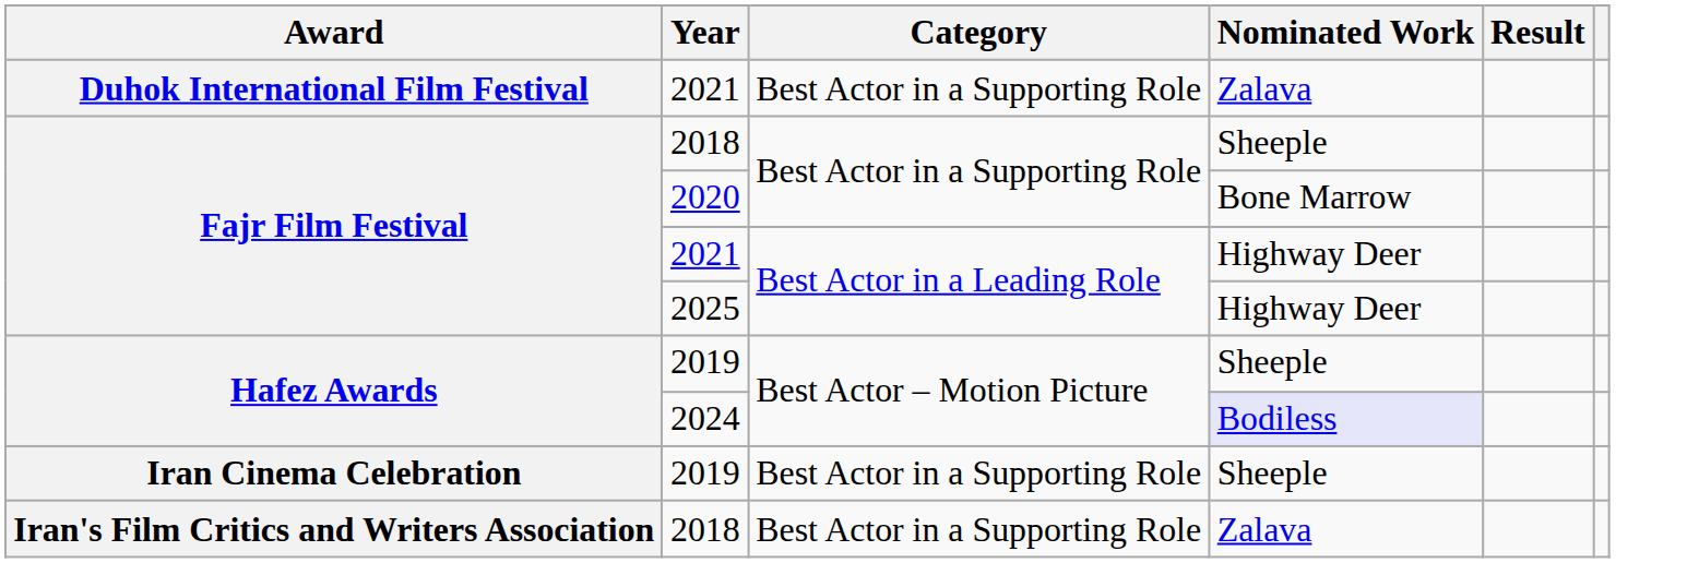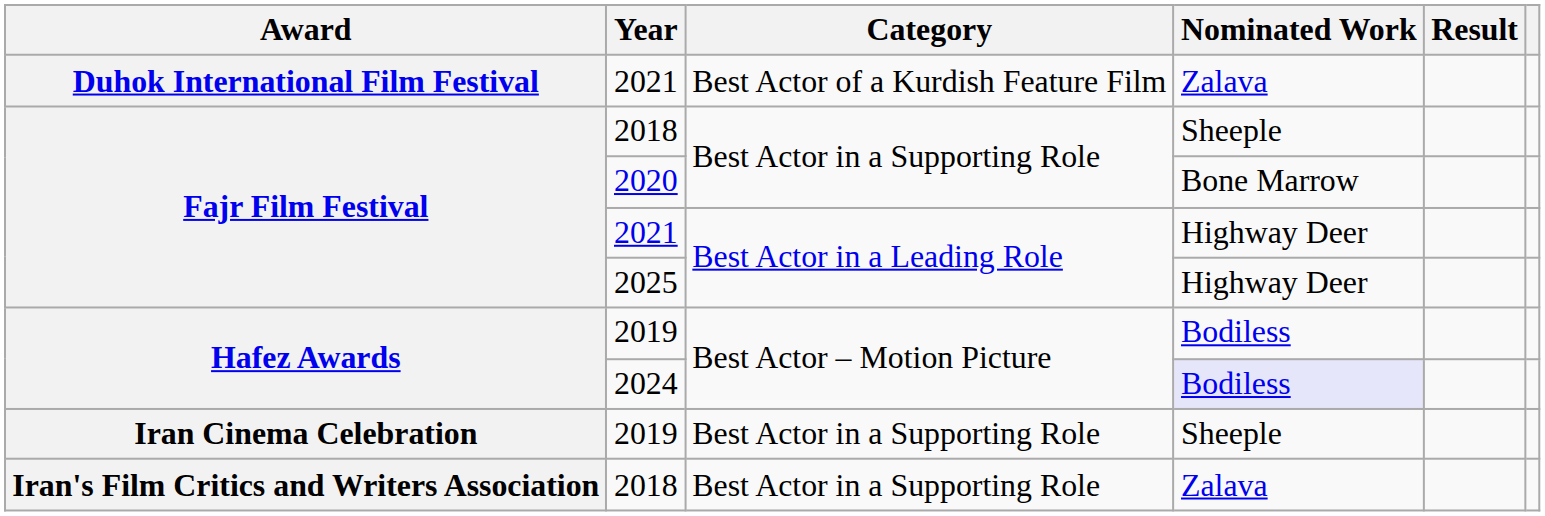Duhok International Film Festival / 2021 | Category: Best Actor in a Supporting Role -> Best Actor of a Kurdish Feature Film
Hafez Awards / 2019 | Nominated Work: Sheeple -> Bodiless
